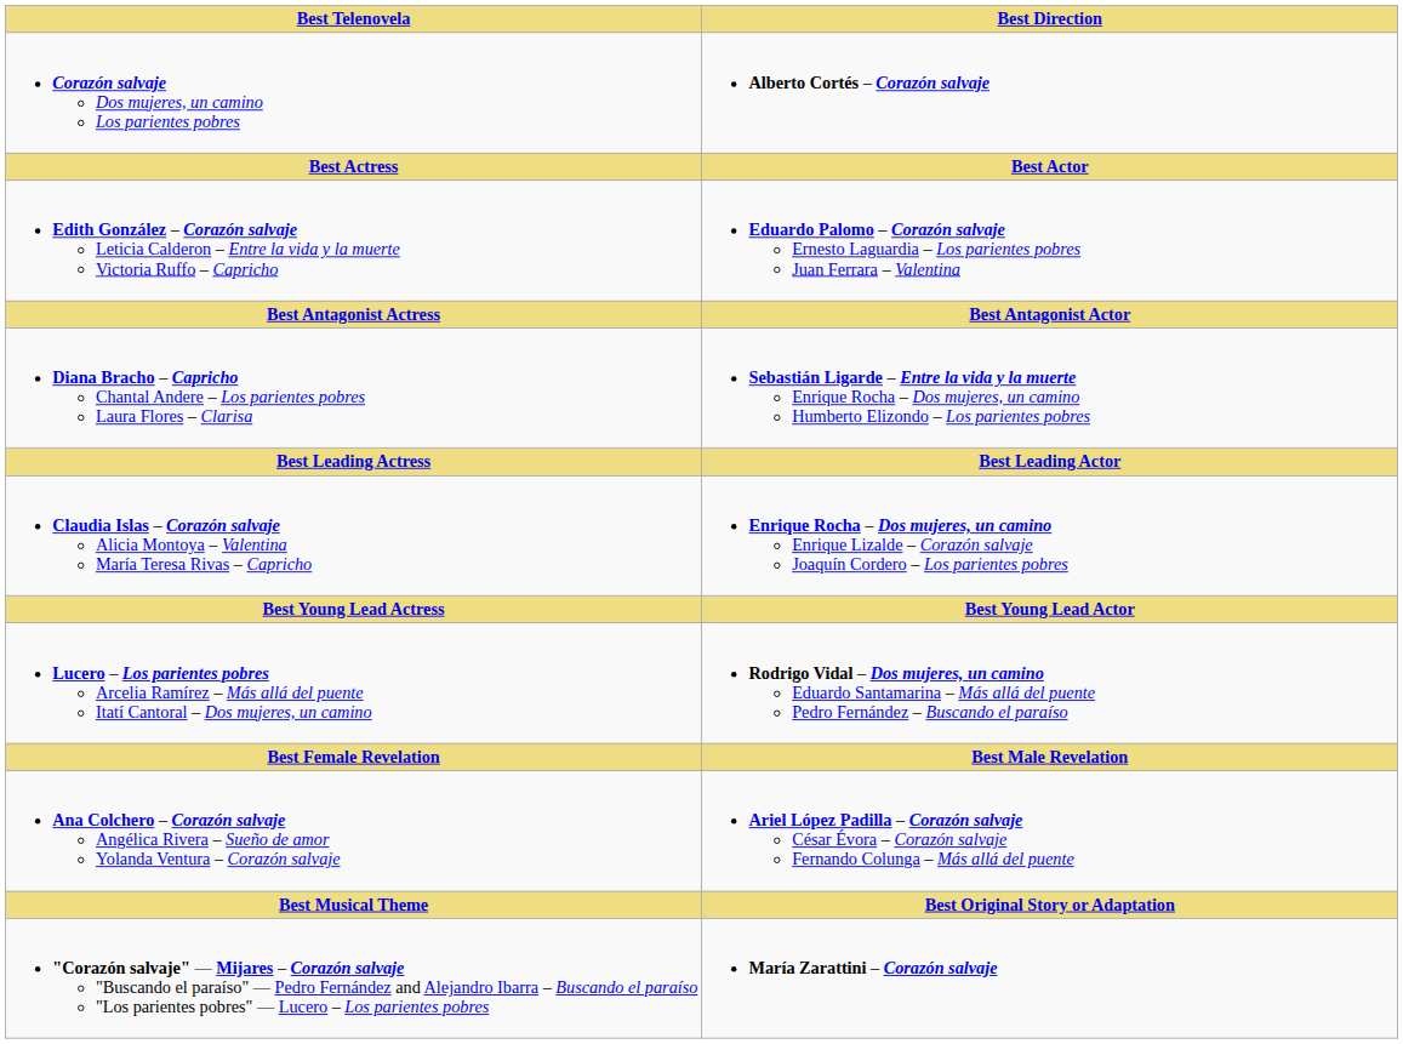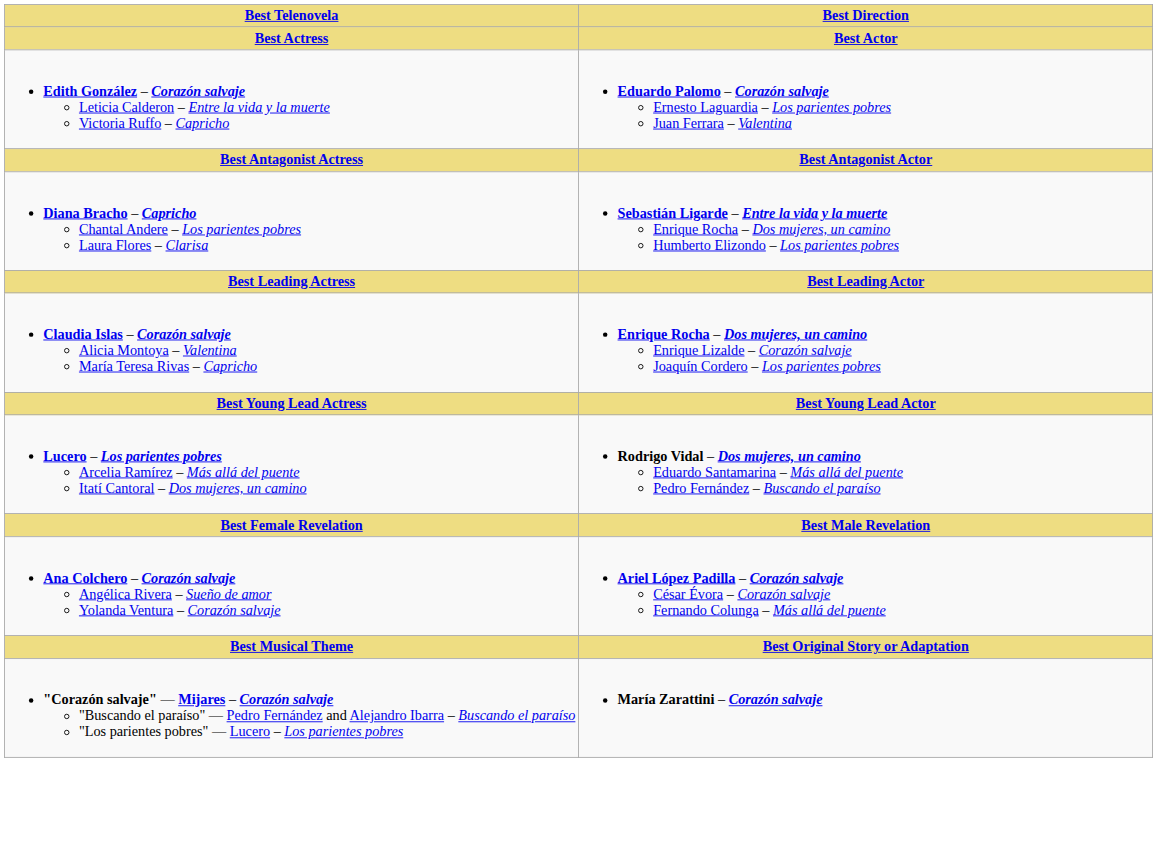- row: Corazón salvaje Dos mujeres, un camino Los parientes pobres | Alberto Cortés – Corazón salvaje
